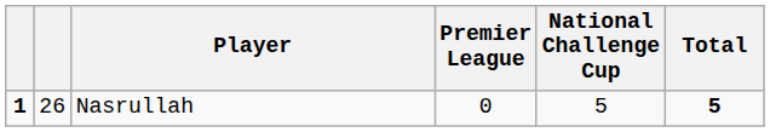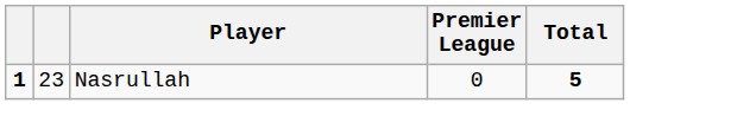- column: National Challenge Cup | 5
Nasrullah | column 2: 26 -> 23
